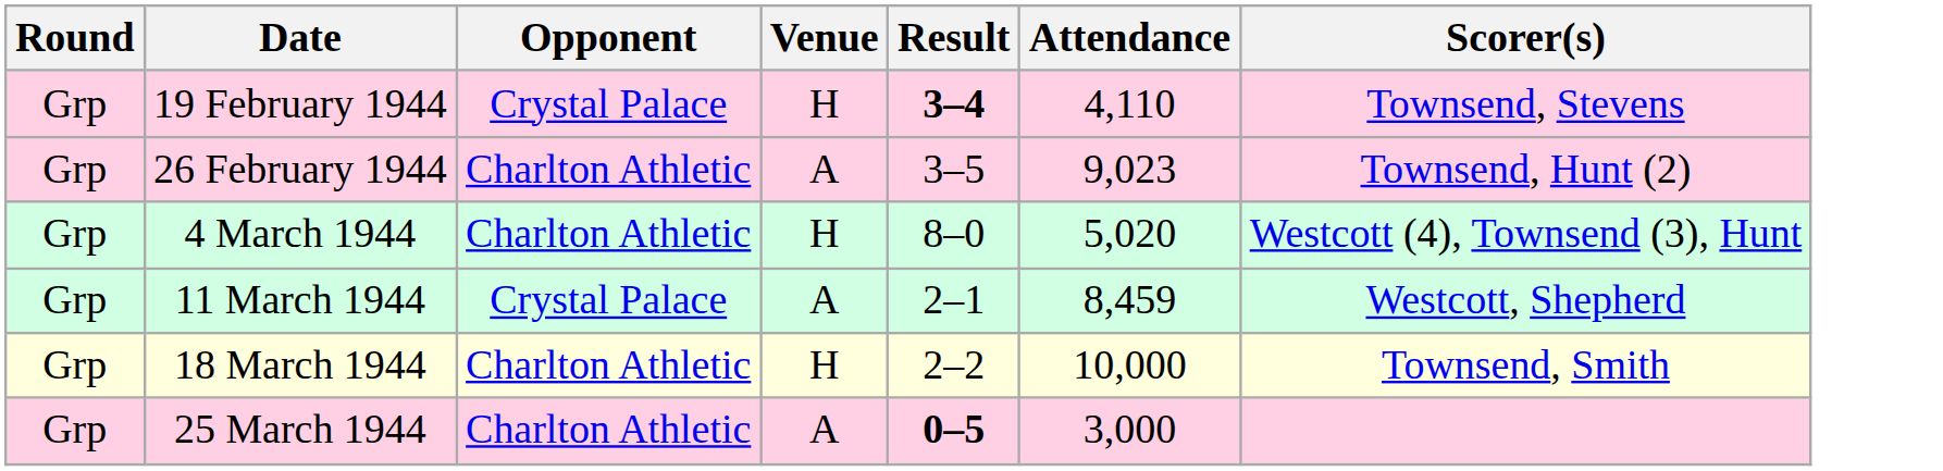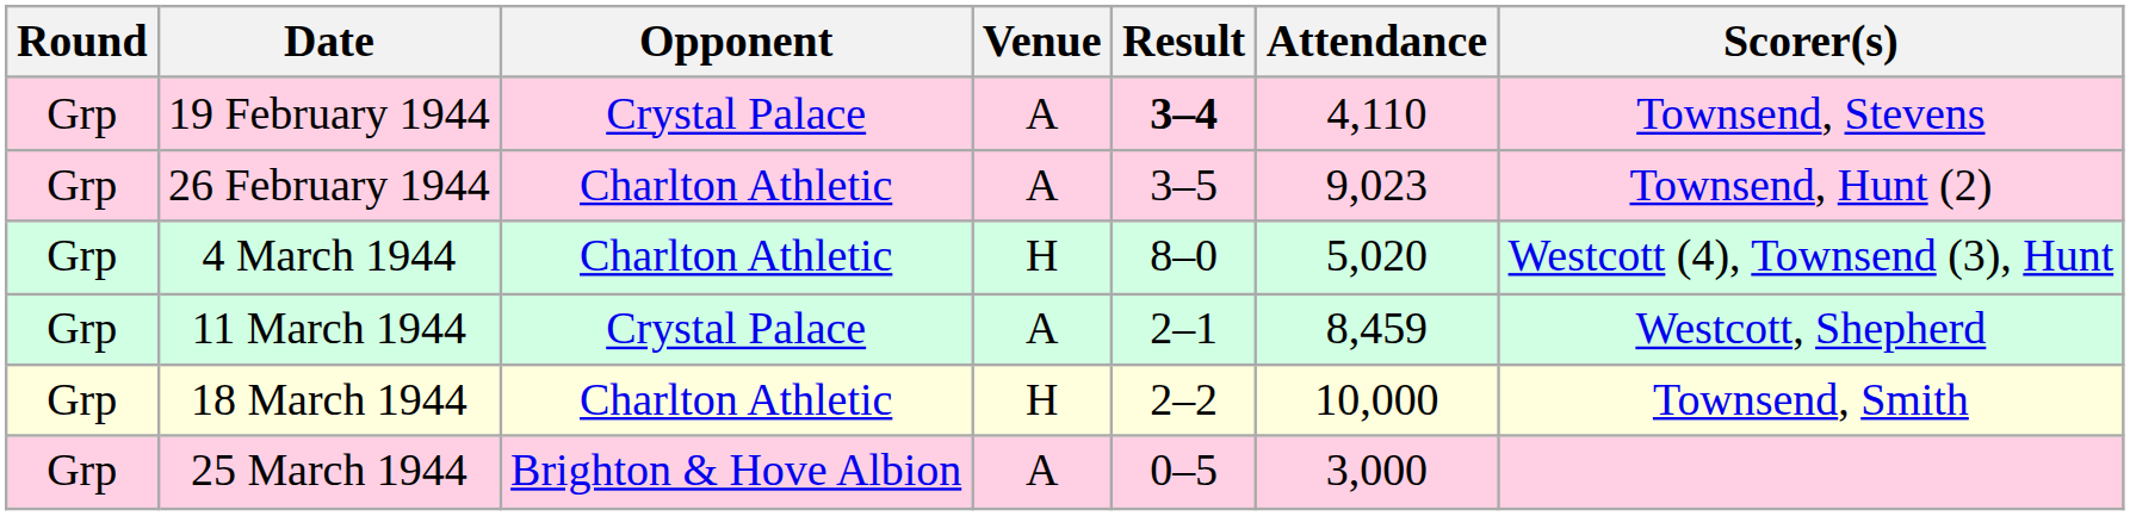19 February 1944 | Venue: H -> A
25 March 1944 | Opponent: Charlton Athletic -> Brighton & Hove Albion
25 March 1944 | Result: bold -> normal
